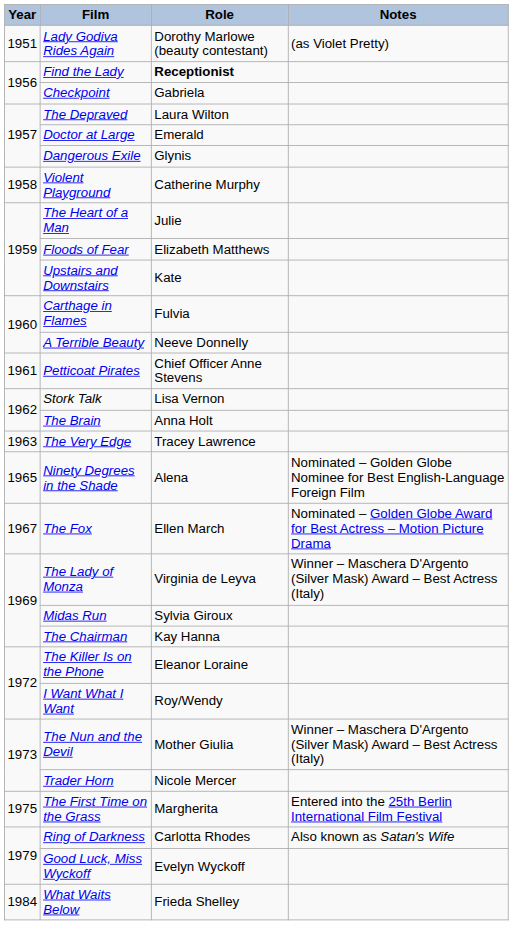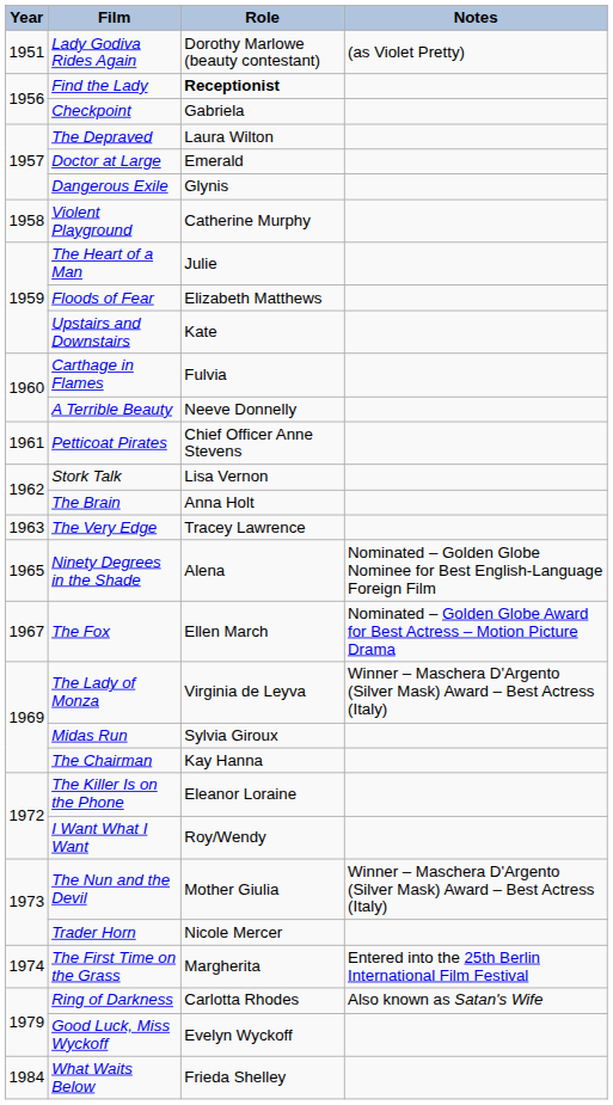The First Time on the Grass | Year: 1975 -> 1974
